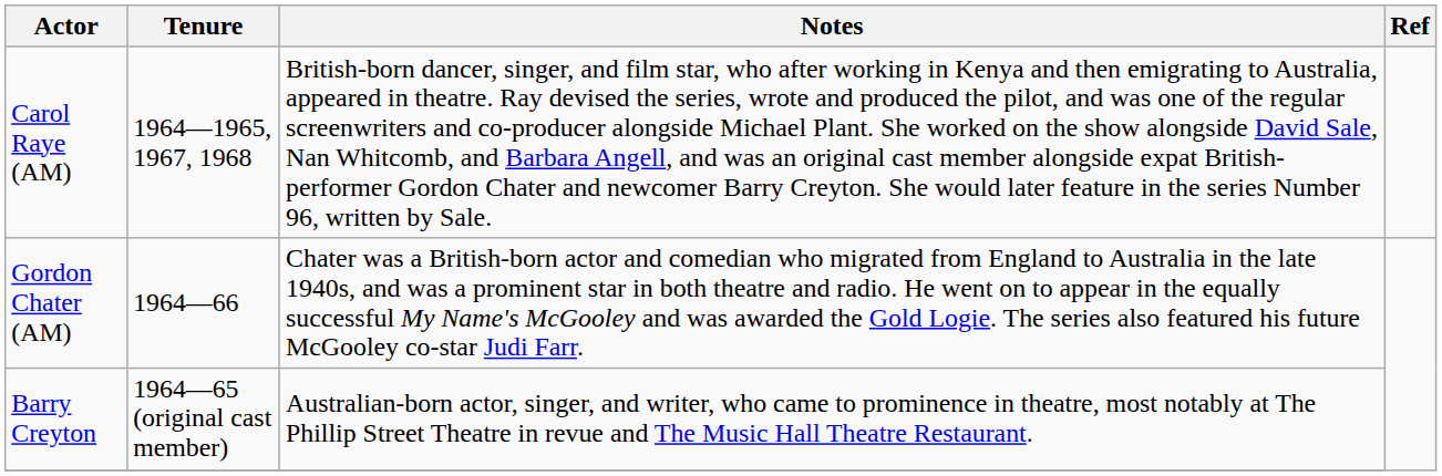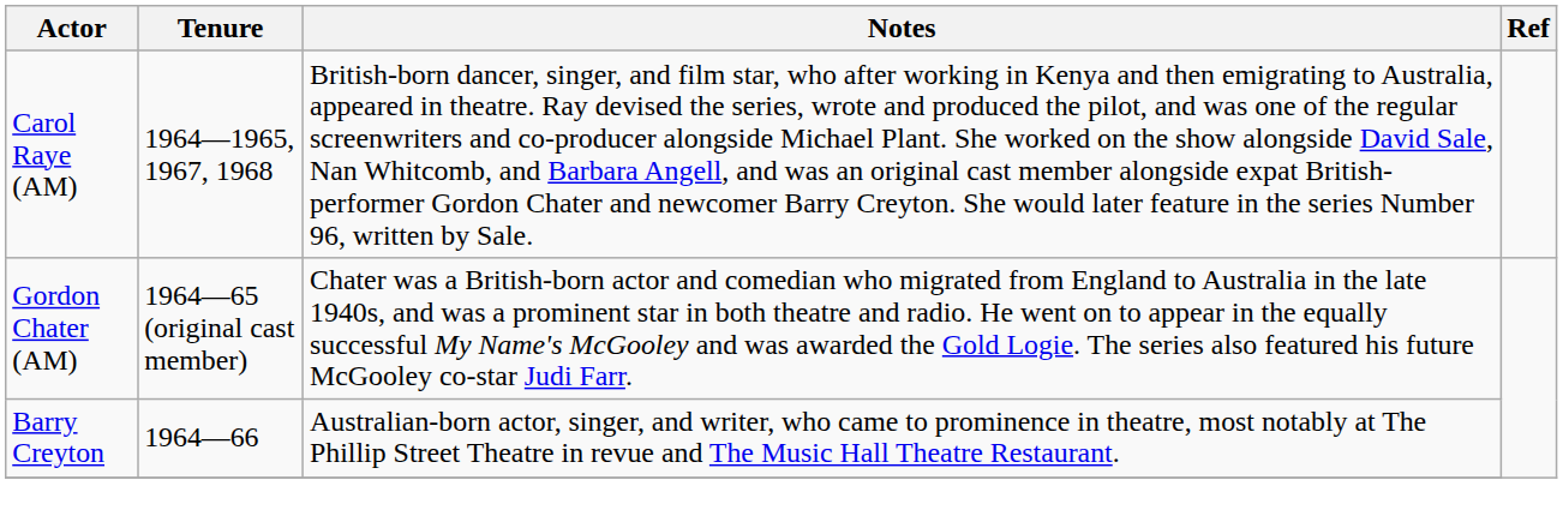Gordon Chater (AM) | Tenure: 1964—66 -> 1964—65 (original cast member)
Barry Creyton | Tenure: 1964—65 (original cast member) -> 1964—66
